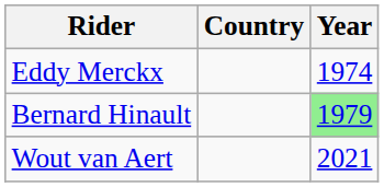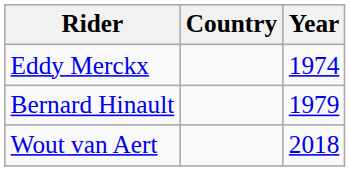Bernard Hinault | Year: lightgreen background -> no background
Wout van Aert | Year: 2021 -> 2018
